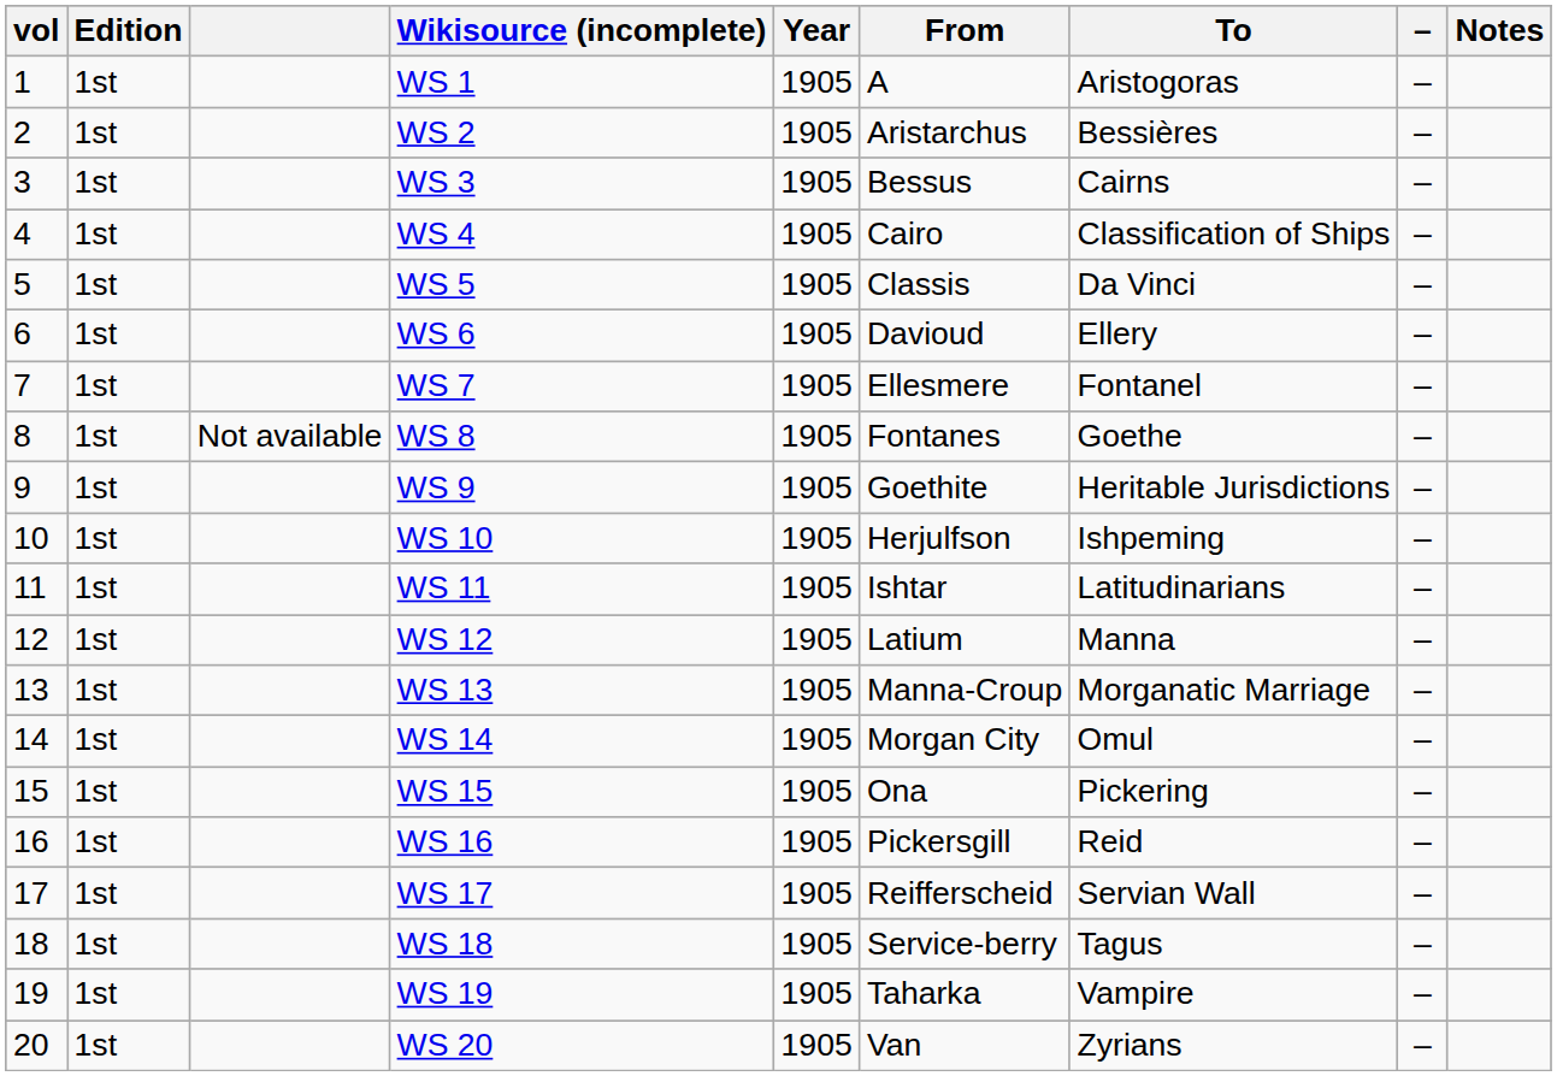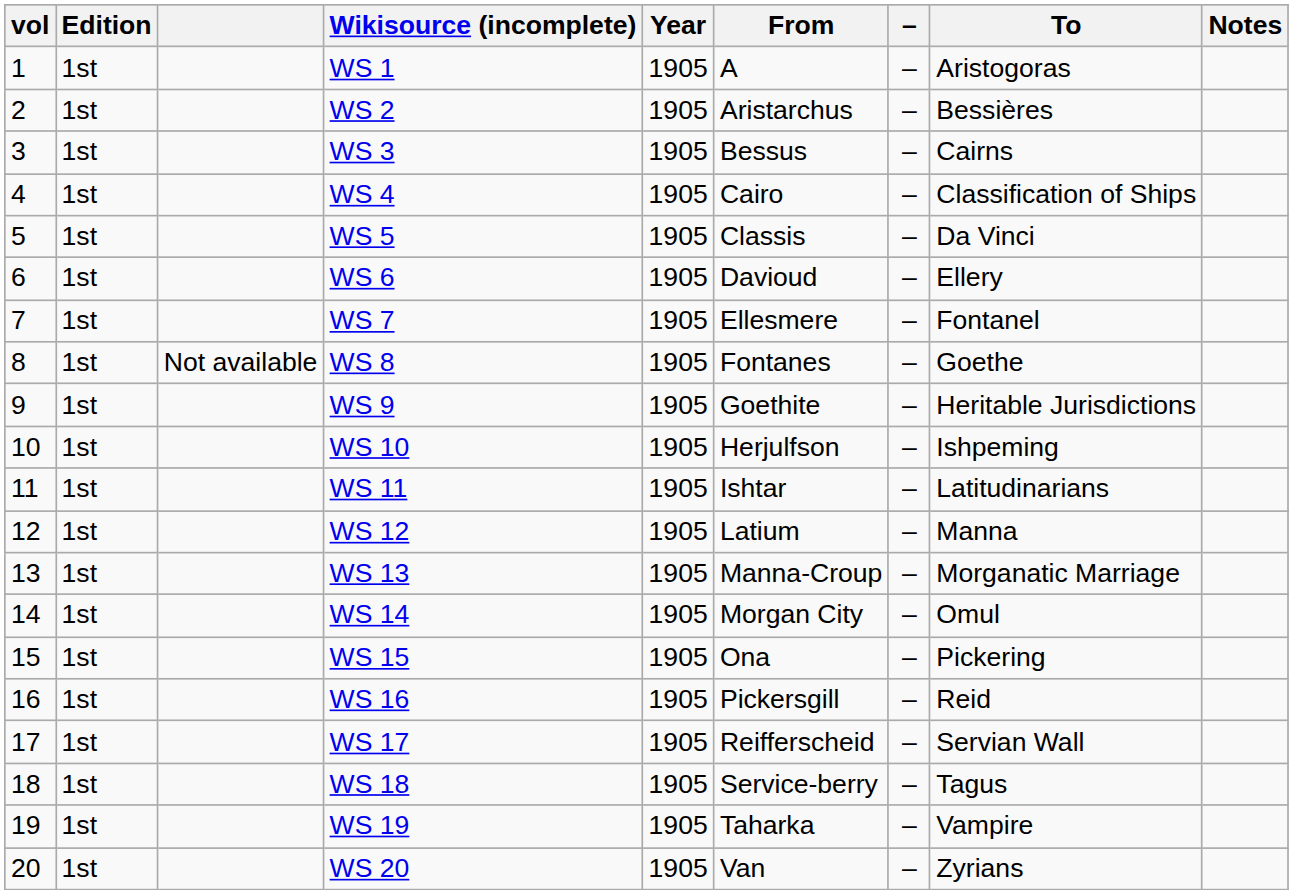columns swapped: – <-> To
